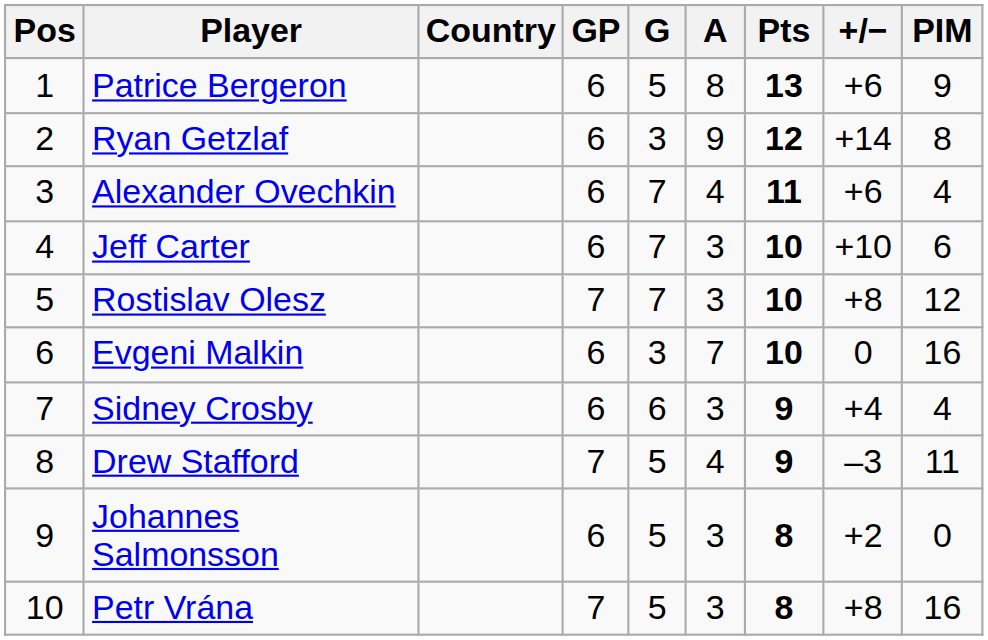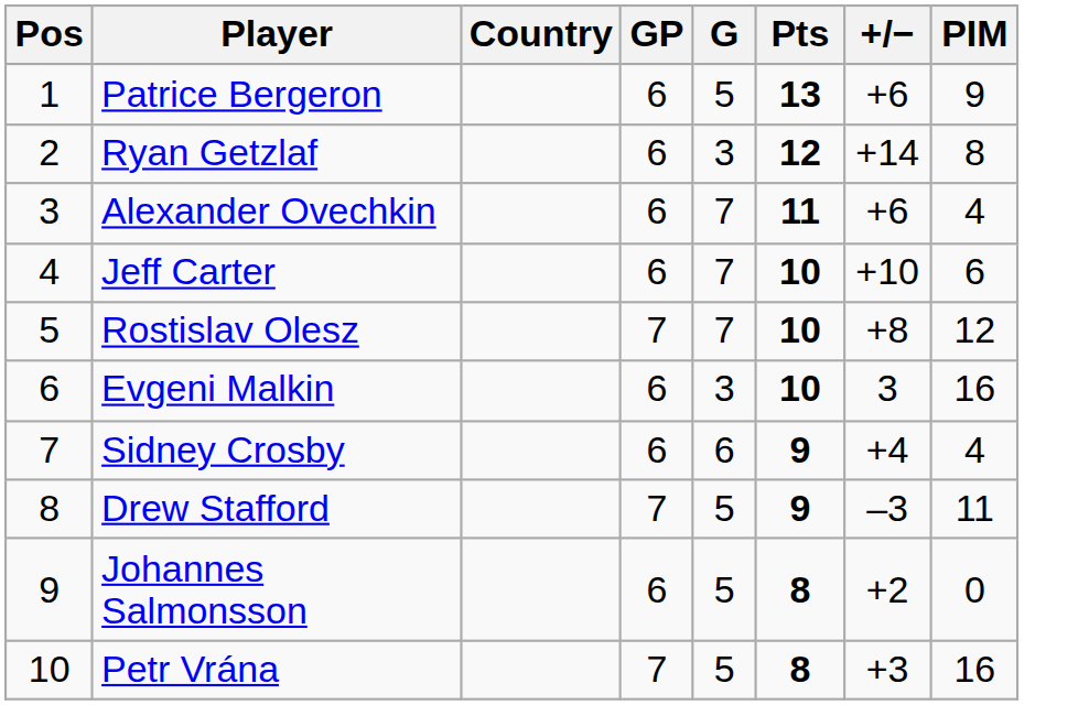- column: A | 8 | 9 | 4 | 3 | 3 | 7 | 3 | 4 | 3 | 3
Evgeni Malkin | +/−: 0 -> 3
Petr Vrána | +/−: +8 -> +3
